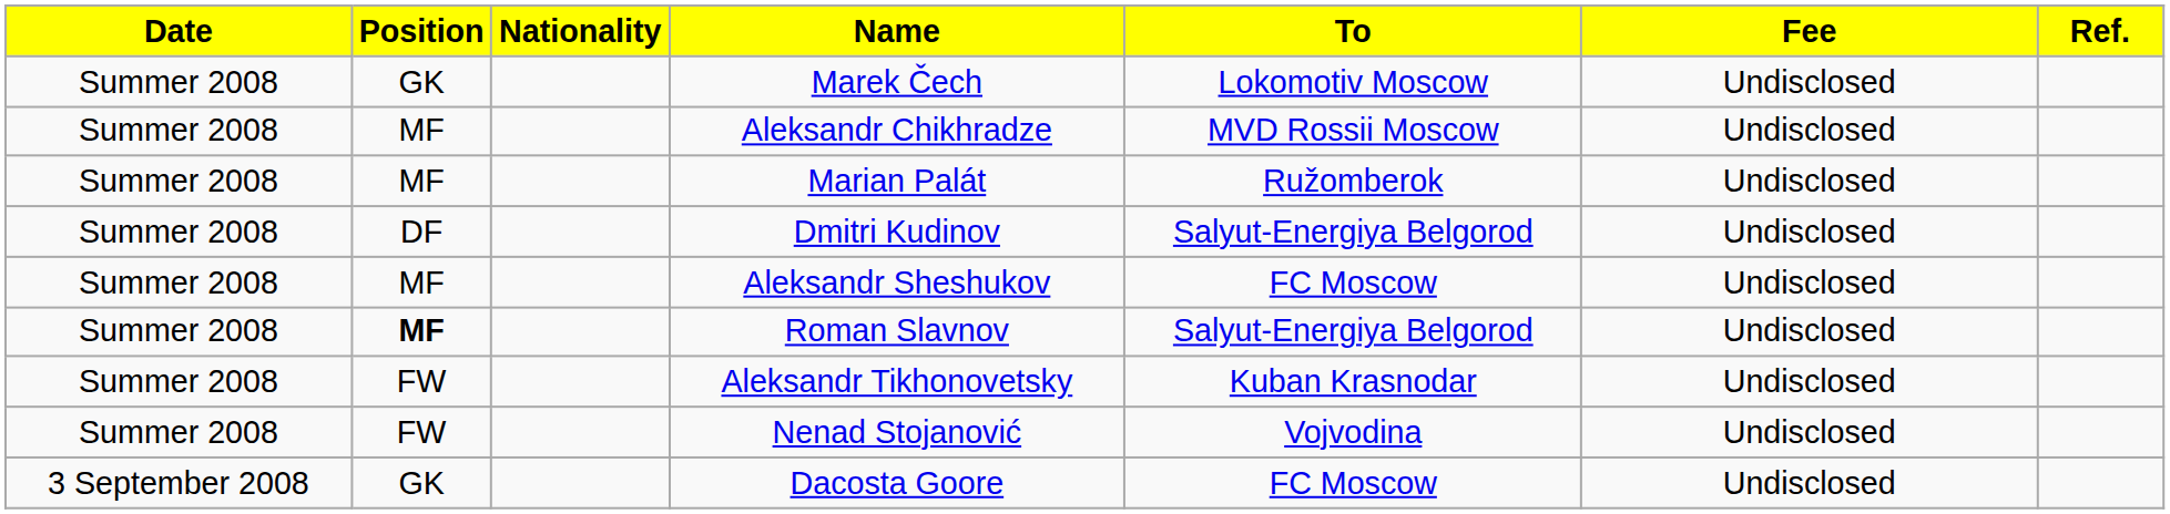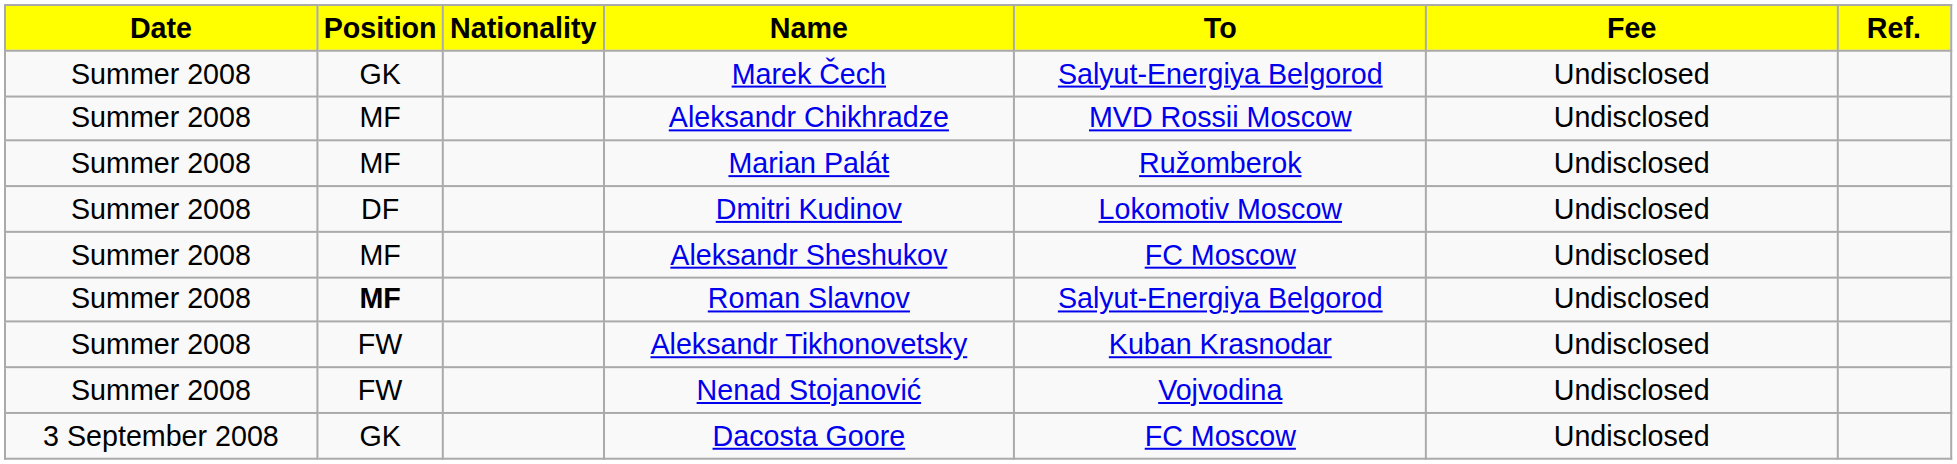Marek Čech | To: Lokomotiv Moscow -> Salyut-Energiya Belgorod
Dmitri Kudinov | To: Salyut-Energiya Belgorod -> Lokomotiv Moscow
